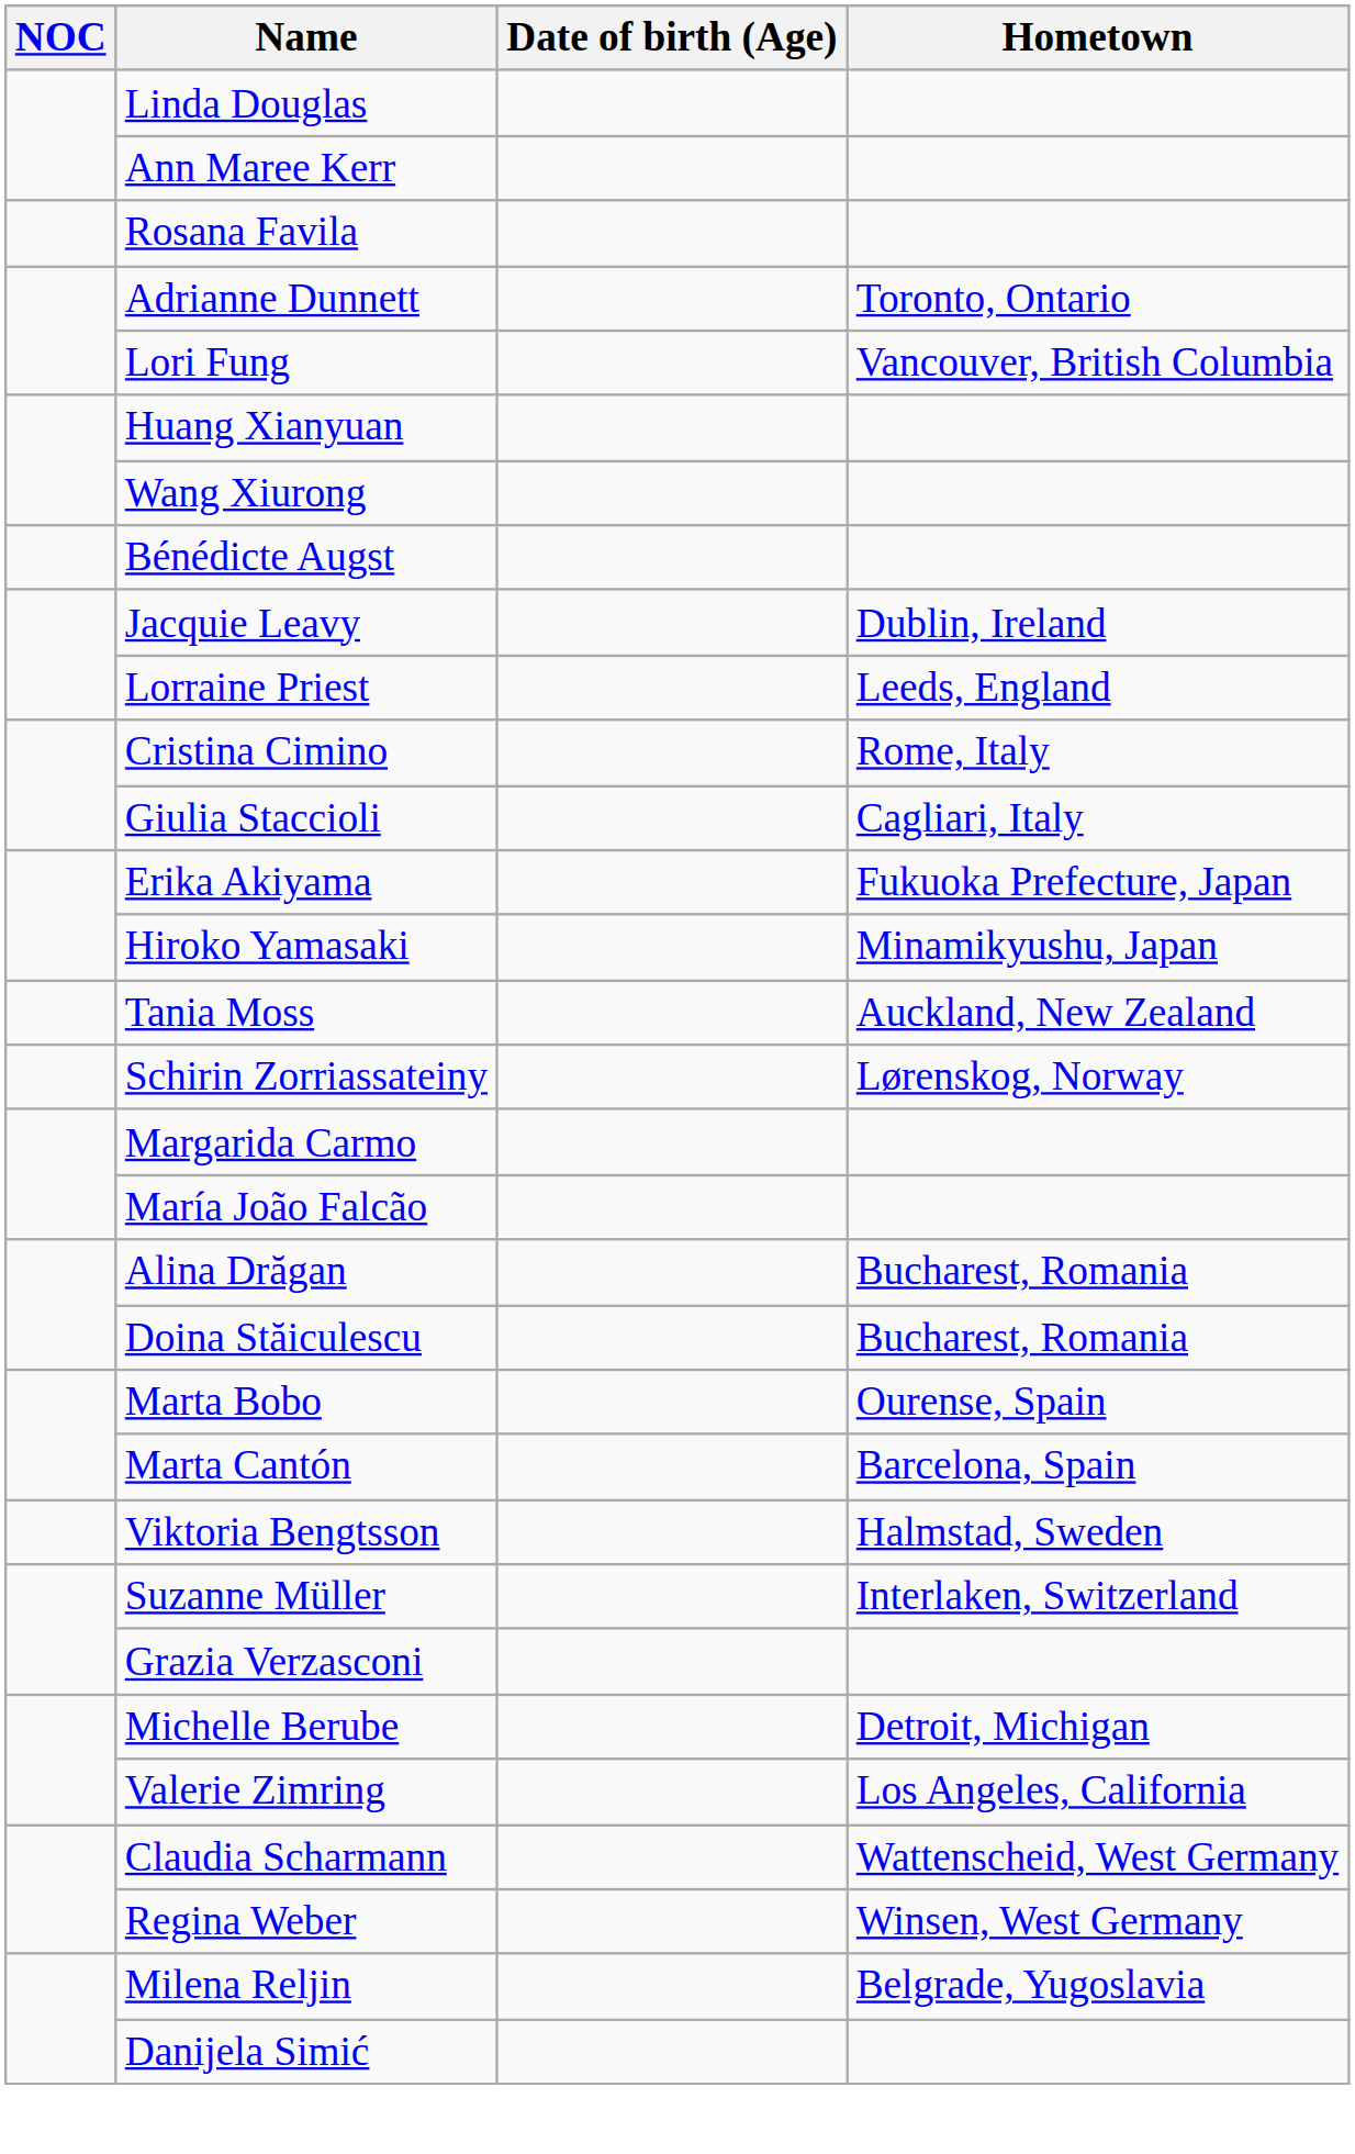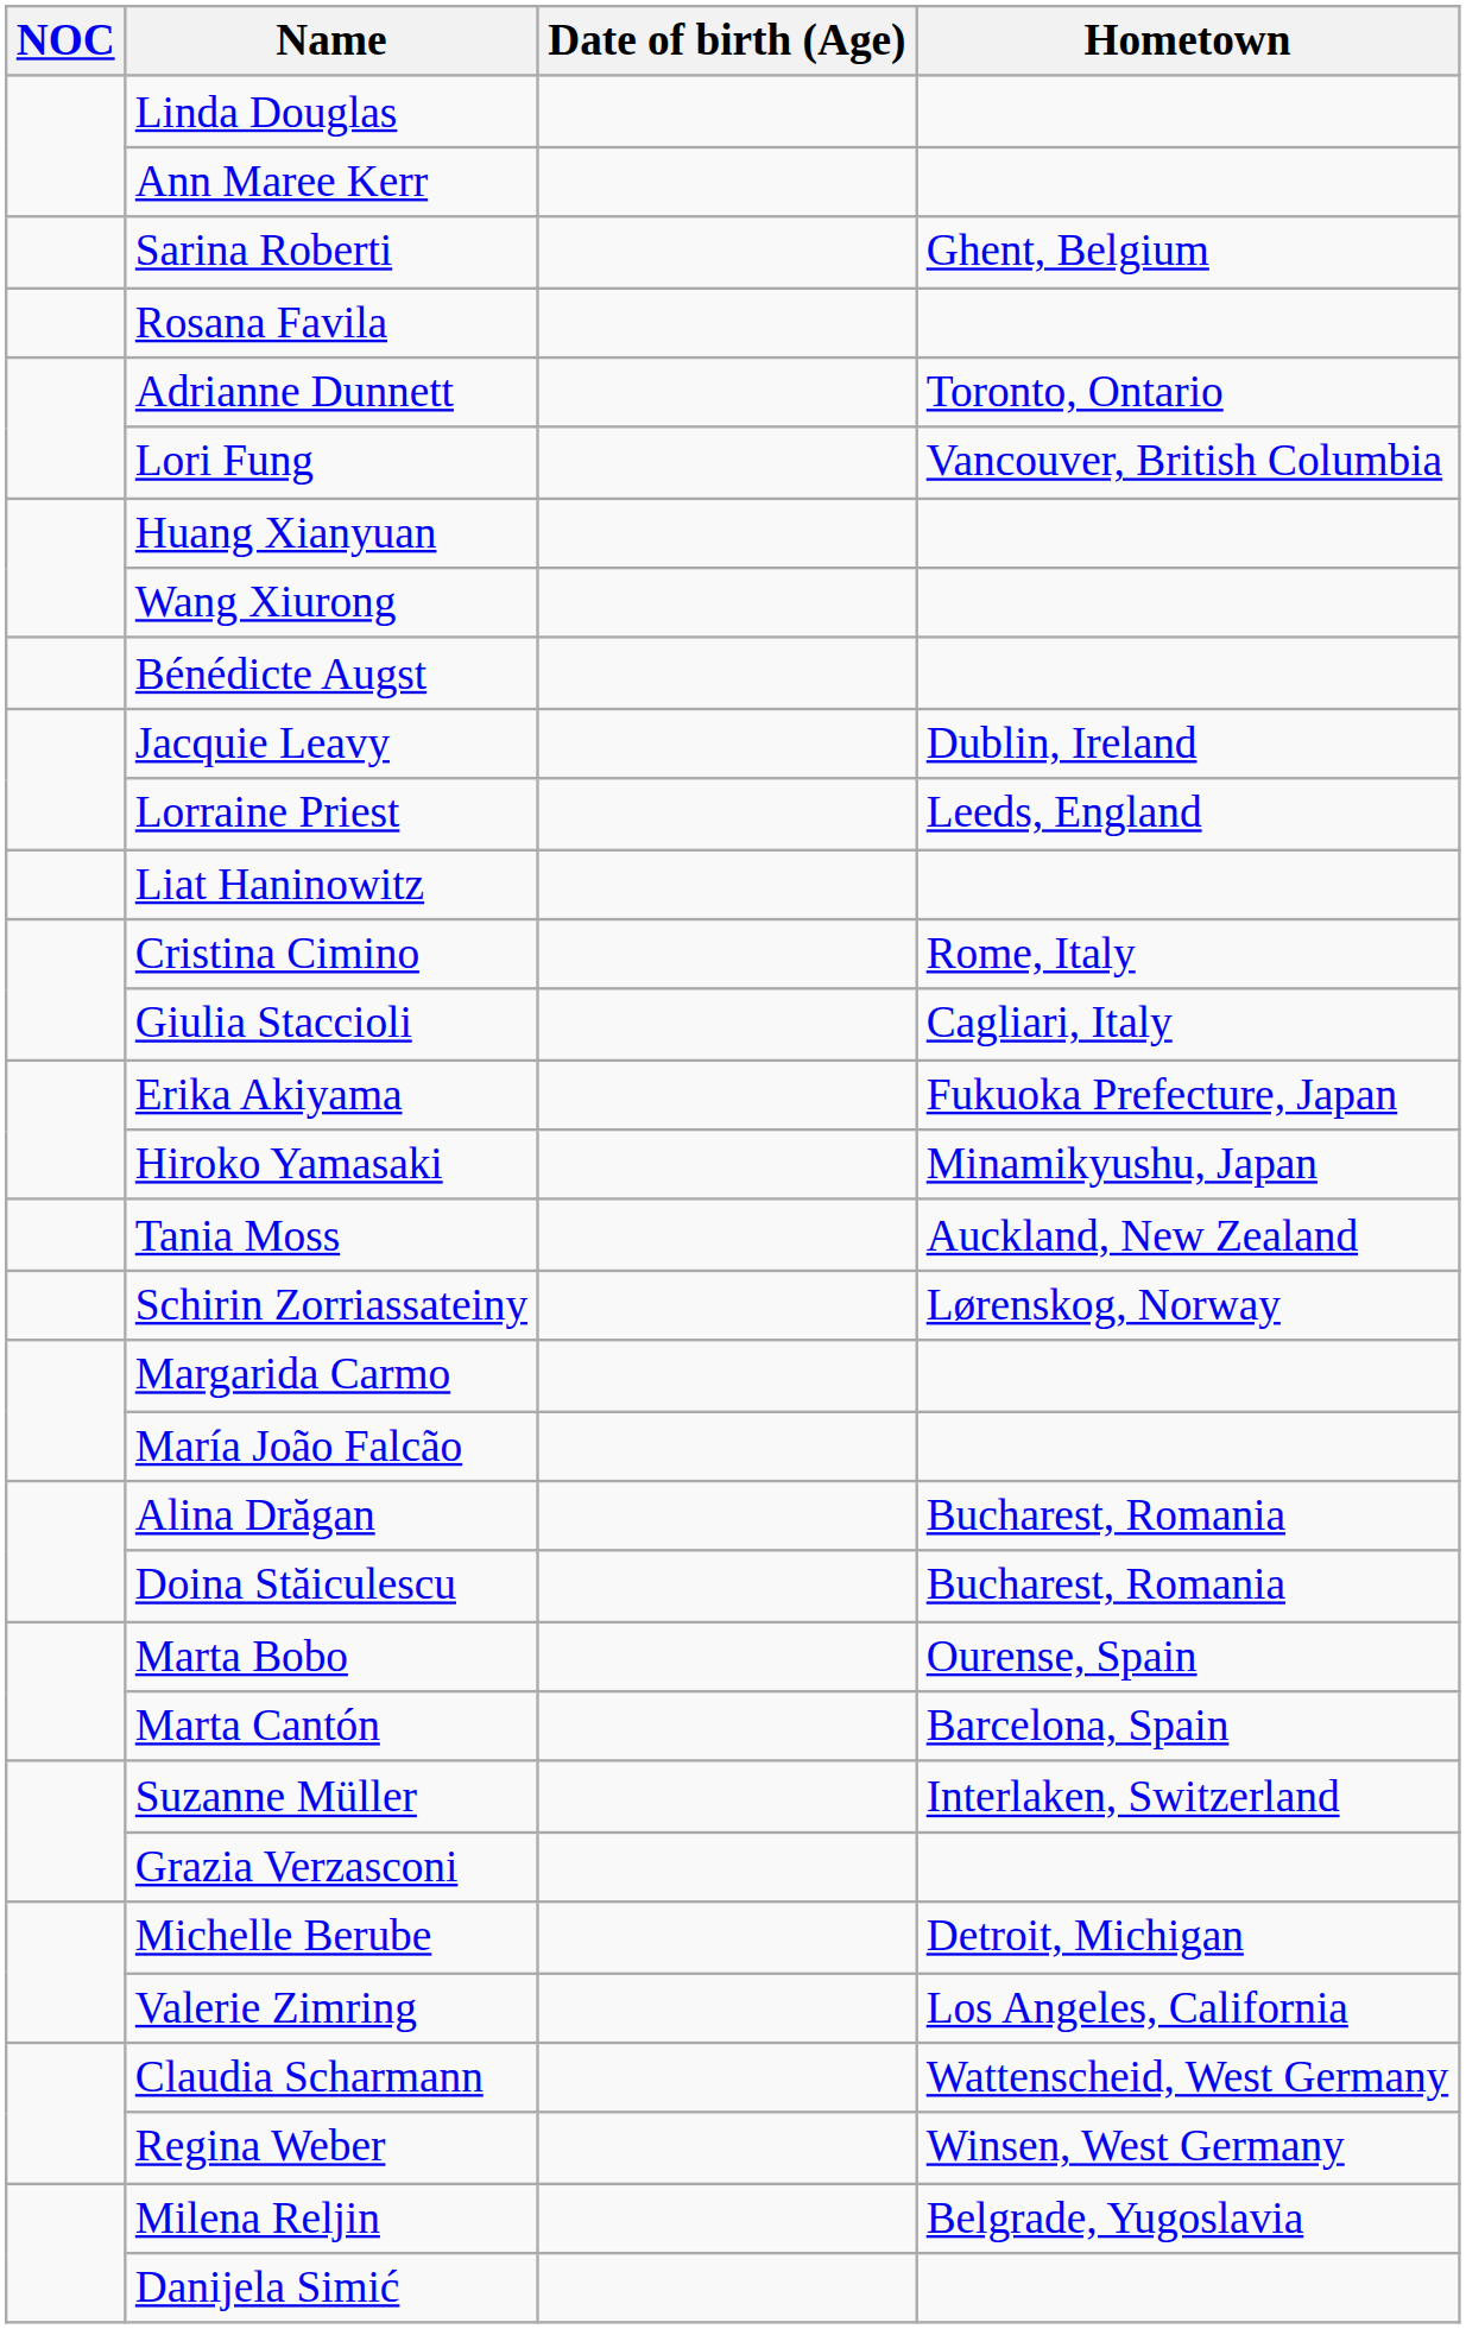+ row: Sarina Roberti | Ghent, Belgium
+ row: Liat Haninowitz
- row: Viktoria Bengtsson | Halmstad, Sweden
